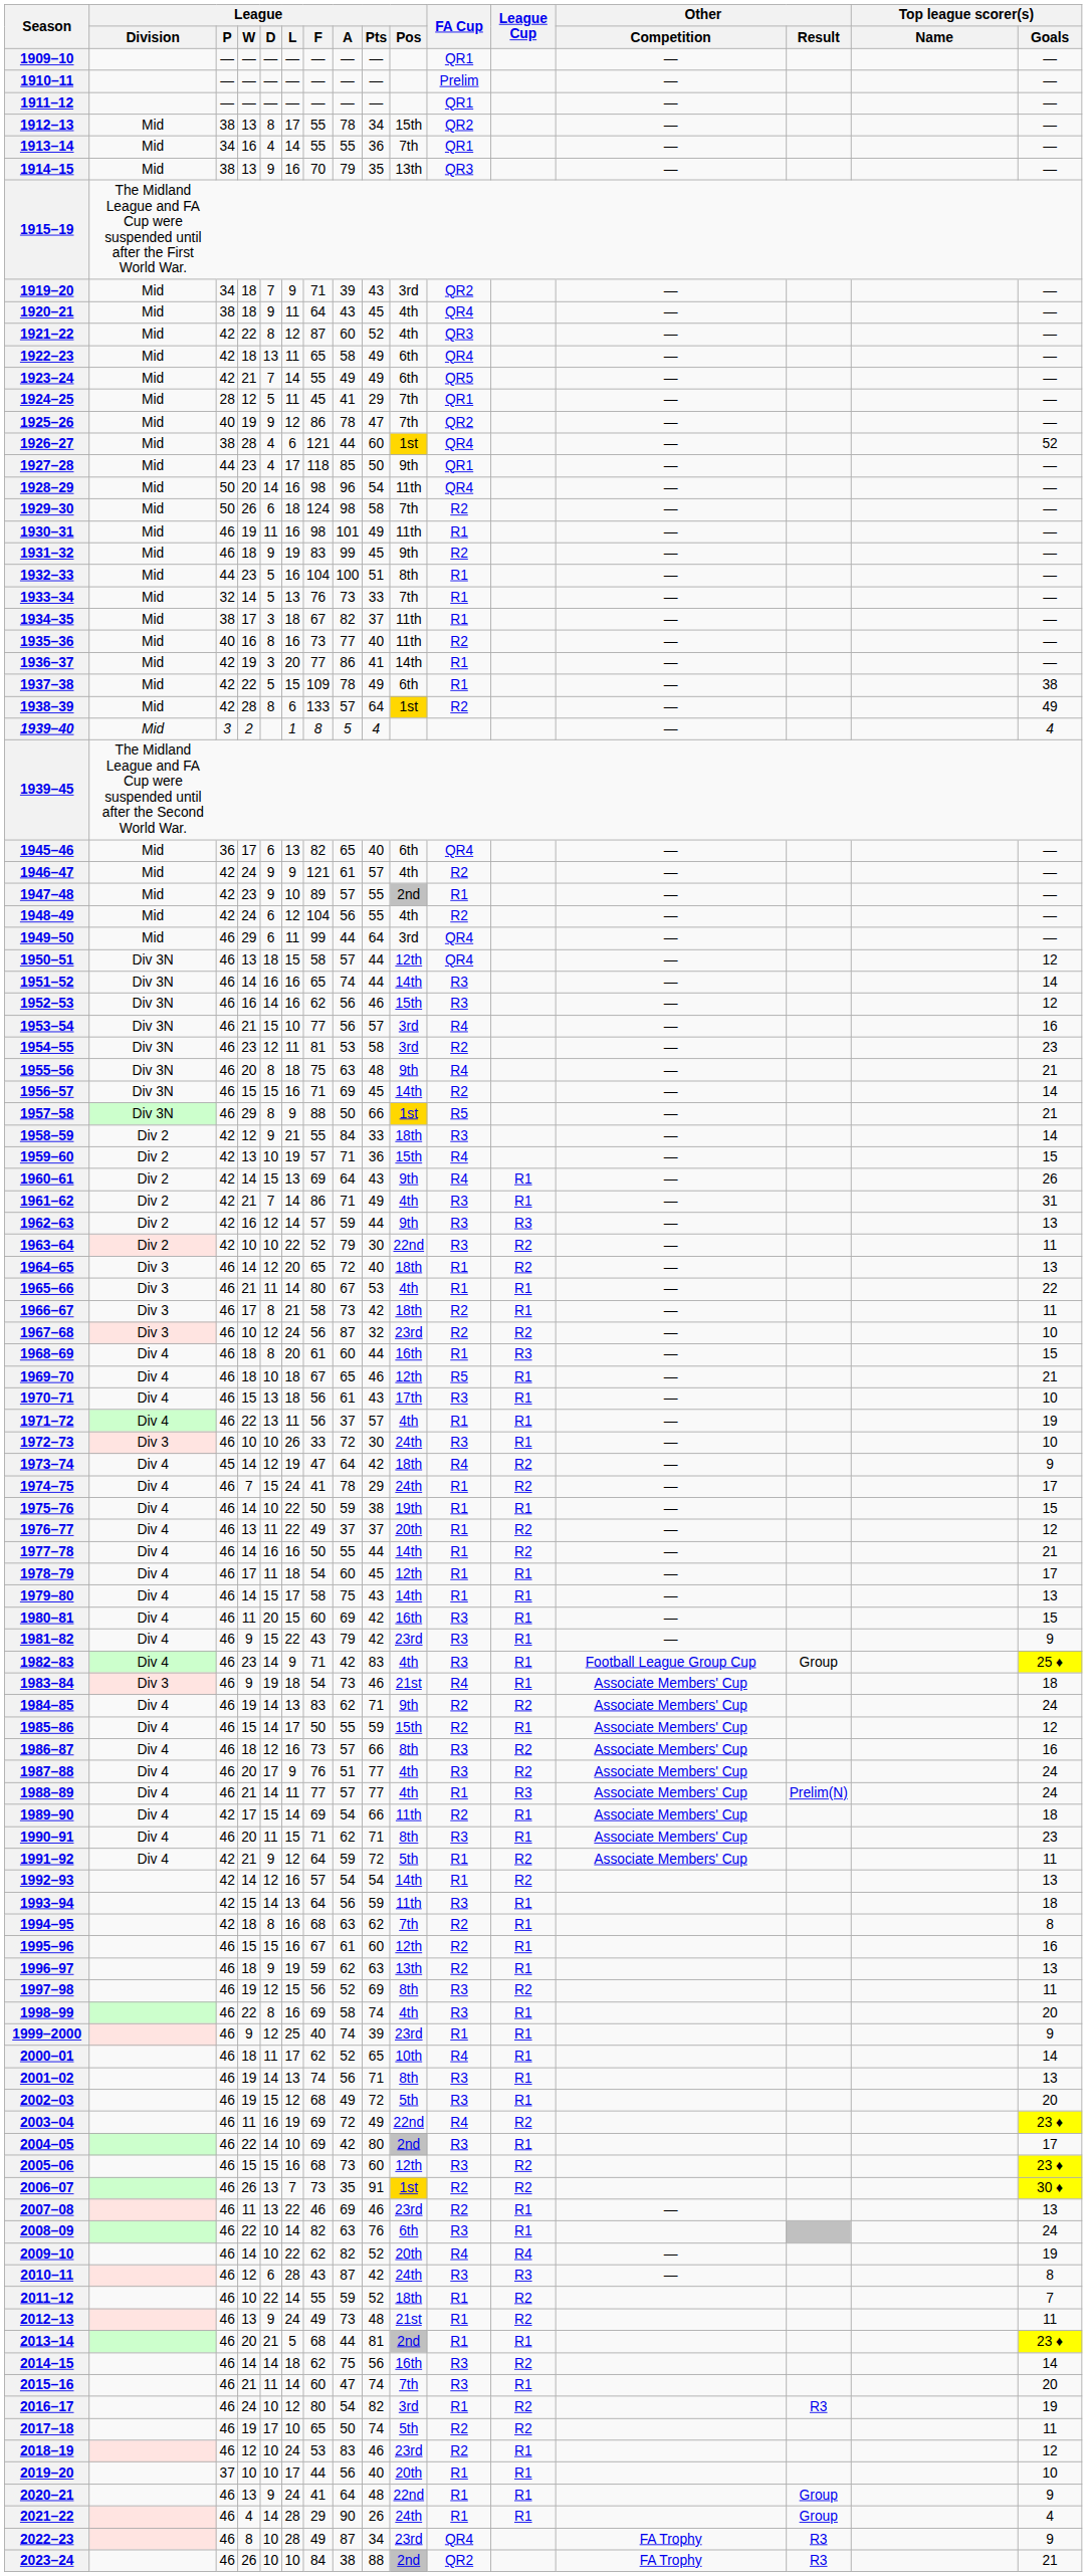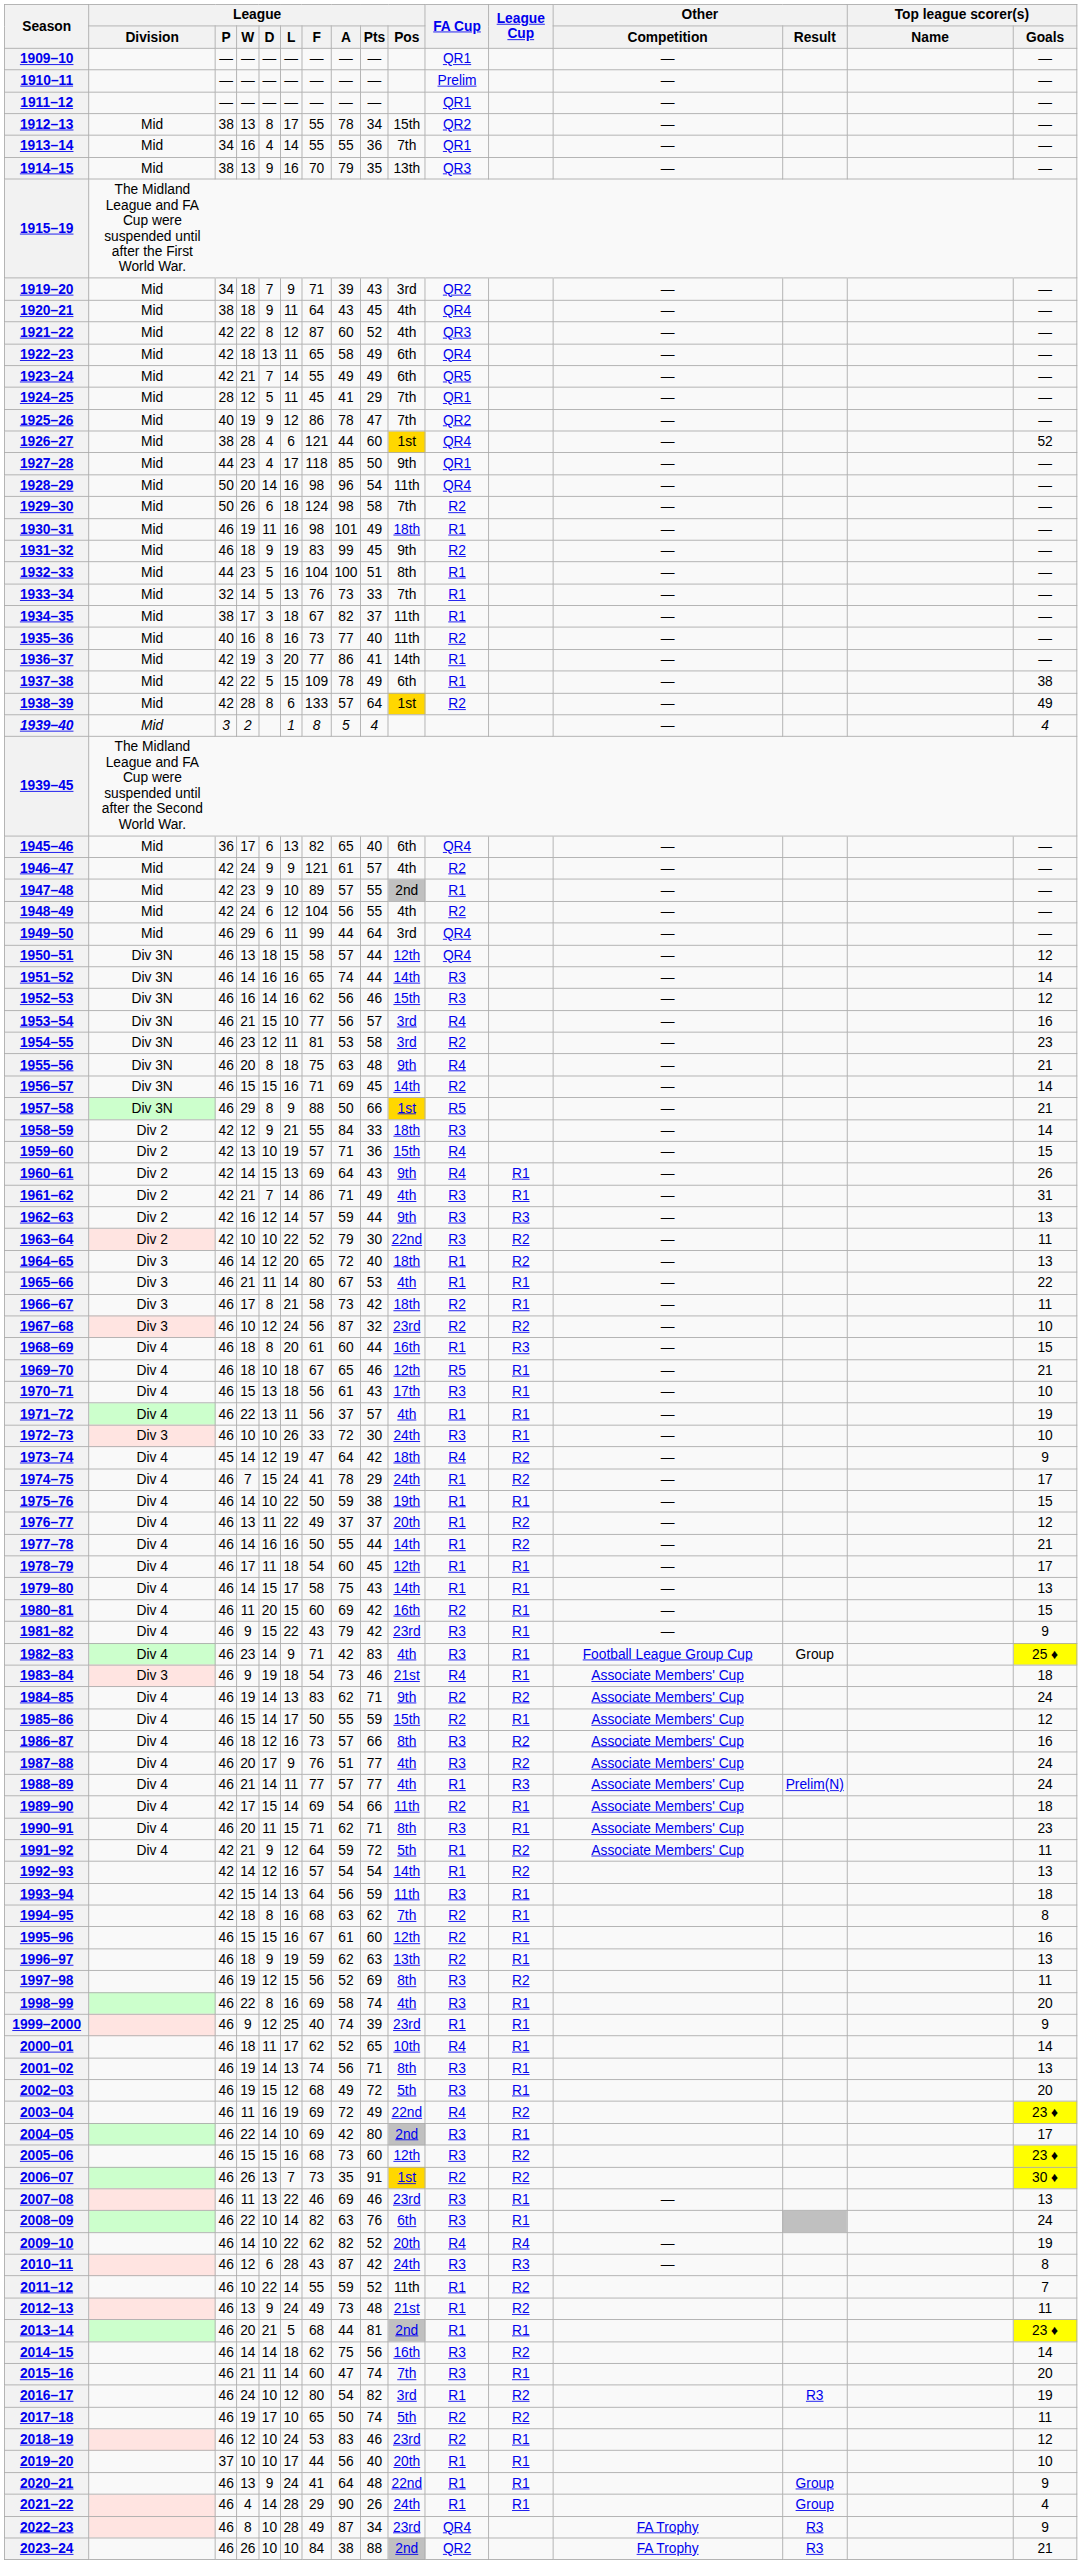1930–31 | League / Pos: 11th -> 18th
1980–81 | FA Cup: R3 -> R2
2007–08 | FA Cup: R2 -> R3
2011–12 | League / Pos: 18th -> 11th
